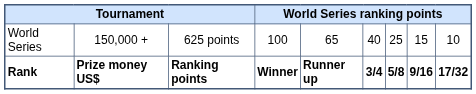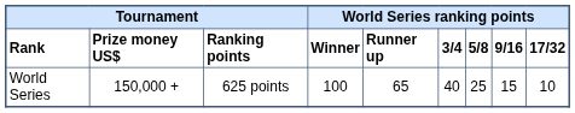rows swapped: Rank <-> World Series
